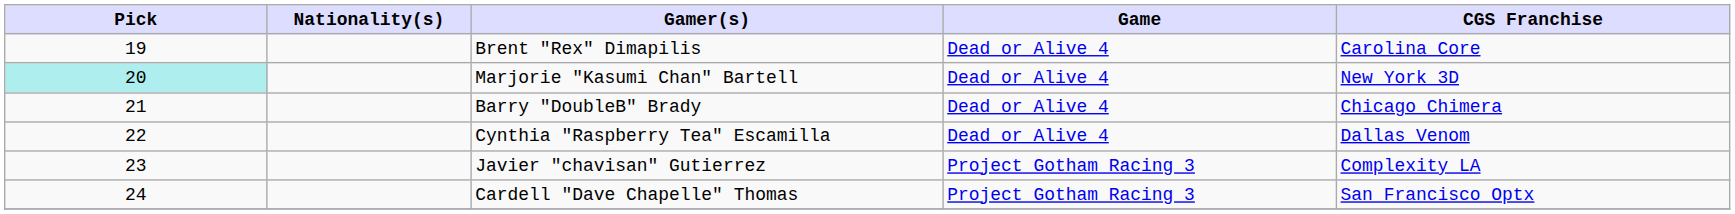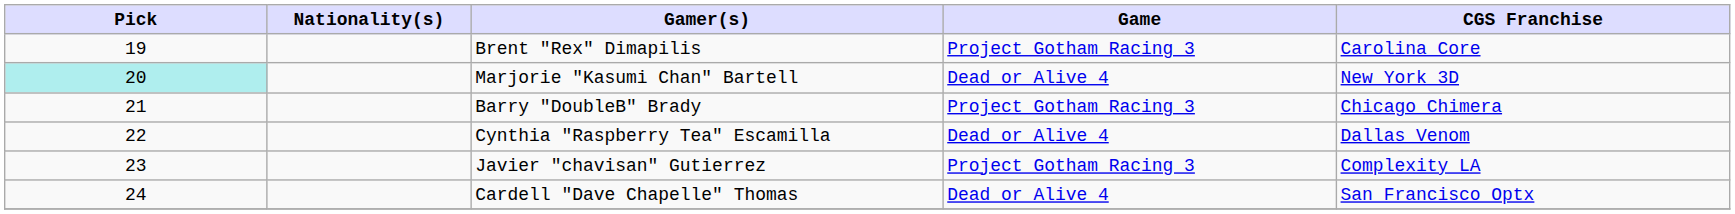Brent "Rex" Dimapilis | Game: Dead or Alive 4 -> Project Gotham Racing 3
Barry "DoubleB" Brady | Game: Dead or Alive 4 -> Project Gotham Racing 3
Cardell "Dave Chapelle" Thomas | Game: Project Gotham Racing 3 -> Dead or Alive 4
